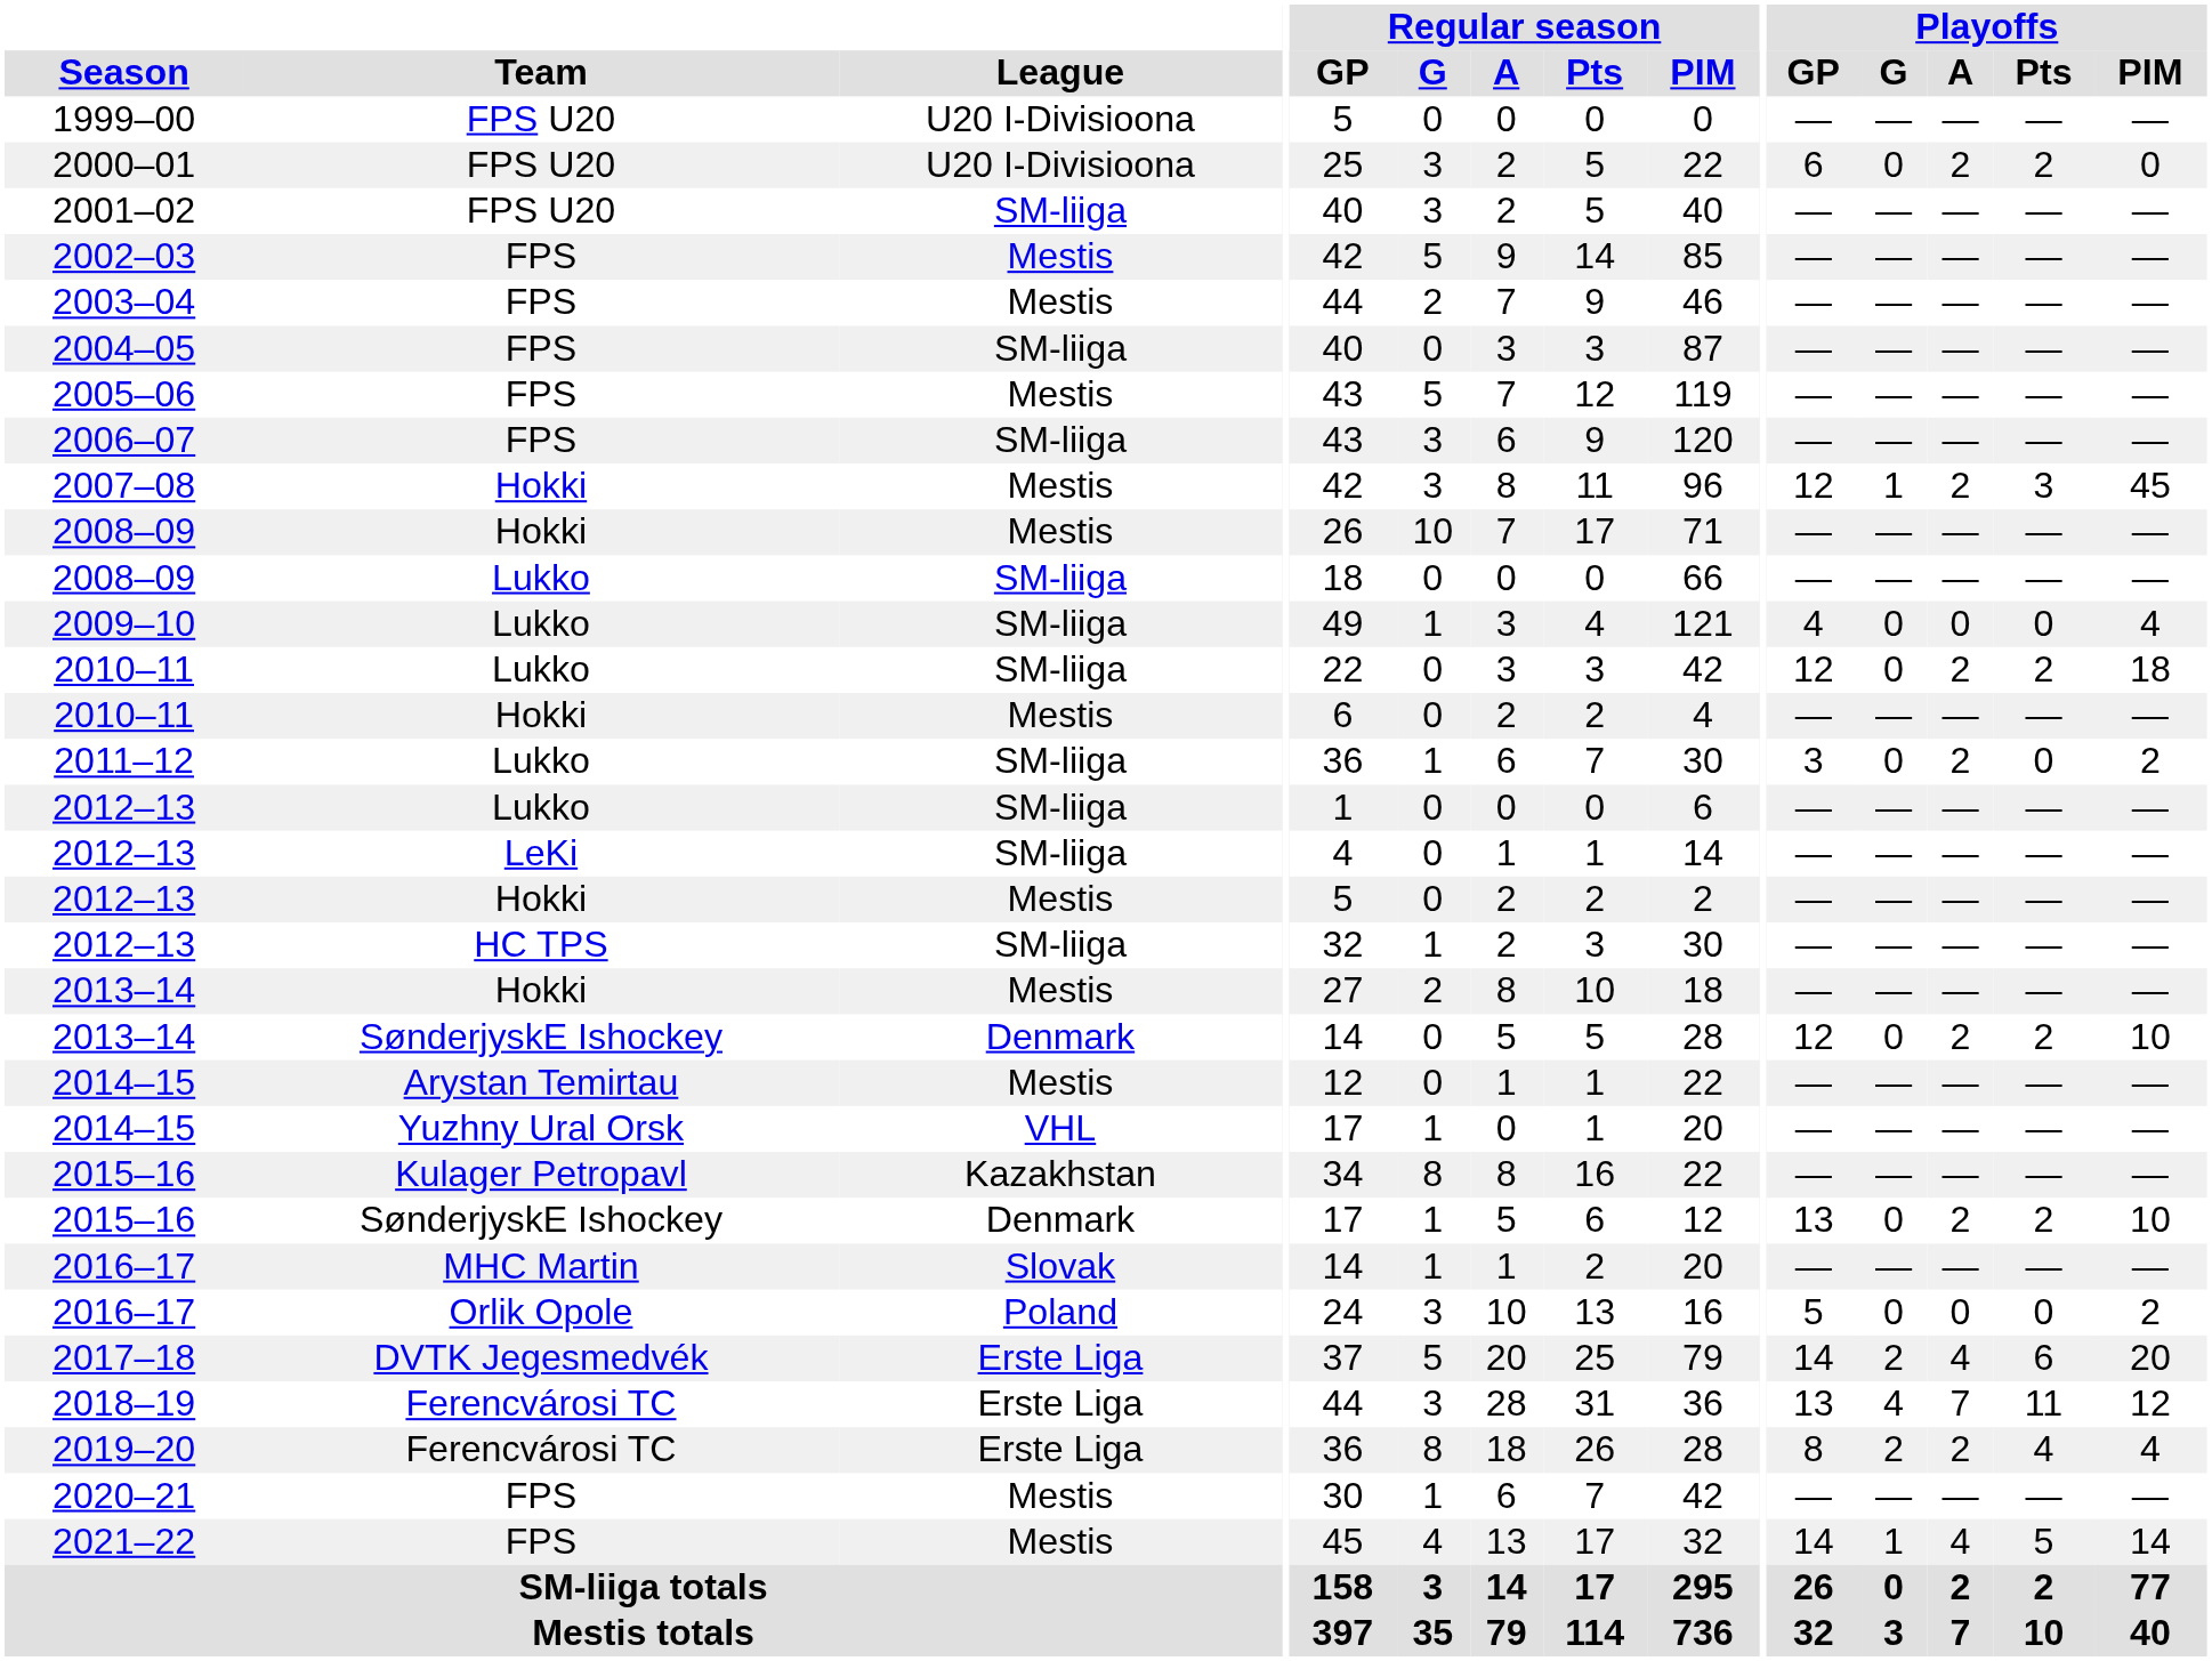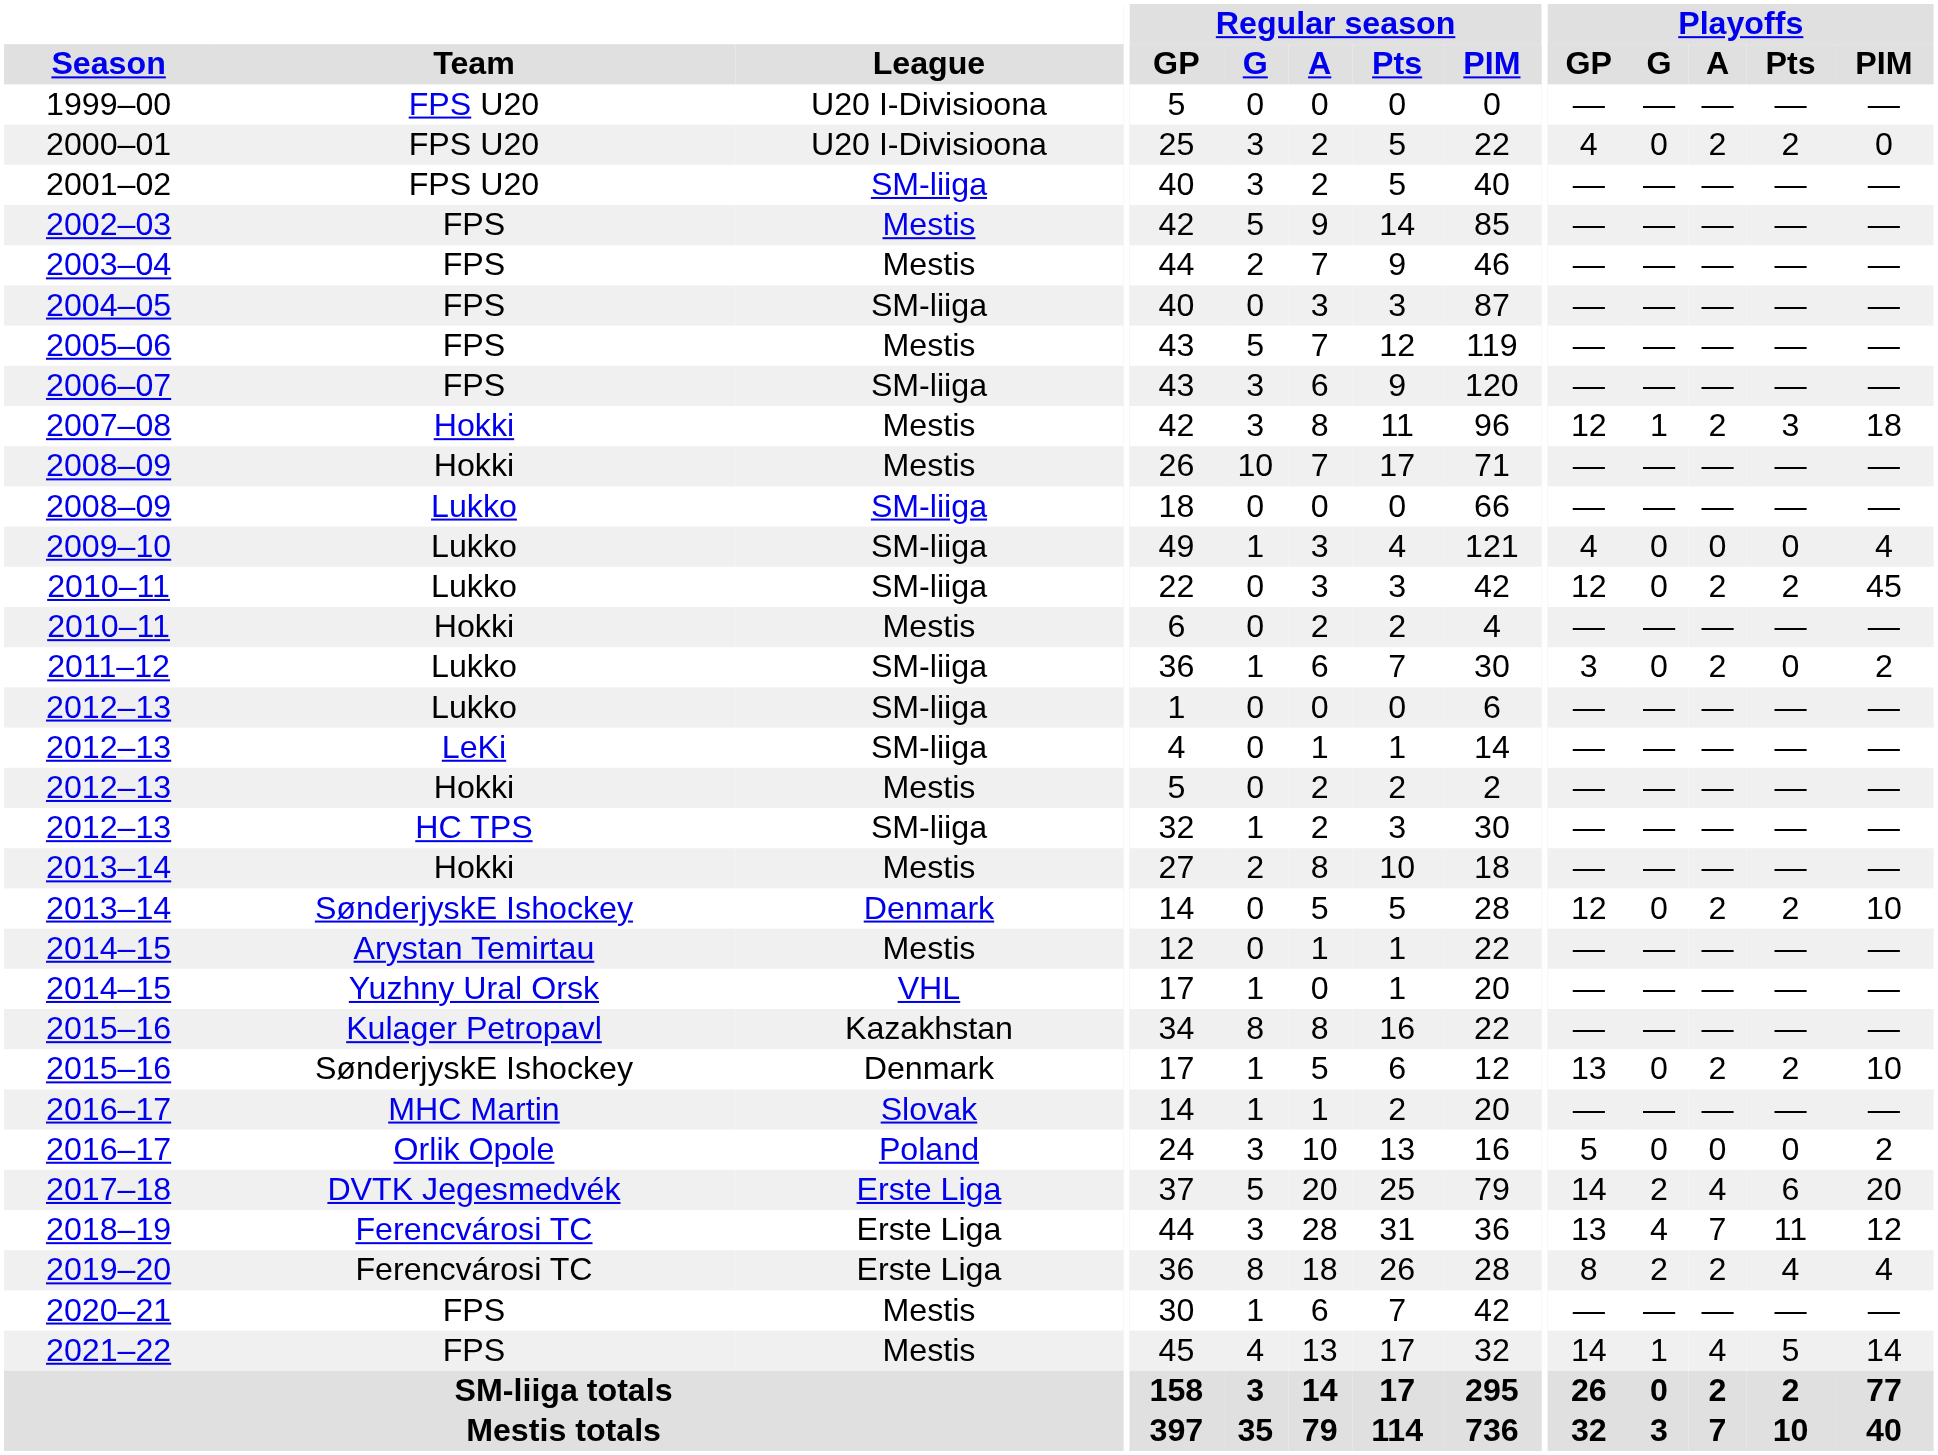2000–01 | Playoffs / GP: 6 -> 4
2007–08 | Playoffs / PIM: 45 -> 18
2010–11 / Lukko | Playoffs / PIM: 18 -> 45
